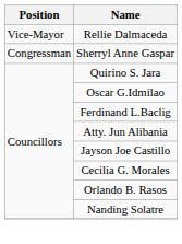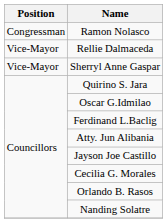+ row: Congressman | Ramon Nolasco
Sherryl Anne Gaspar | Position: Congressman -> Vice-Mayor
